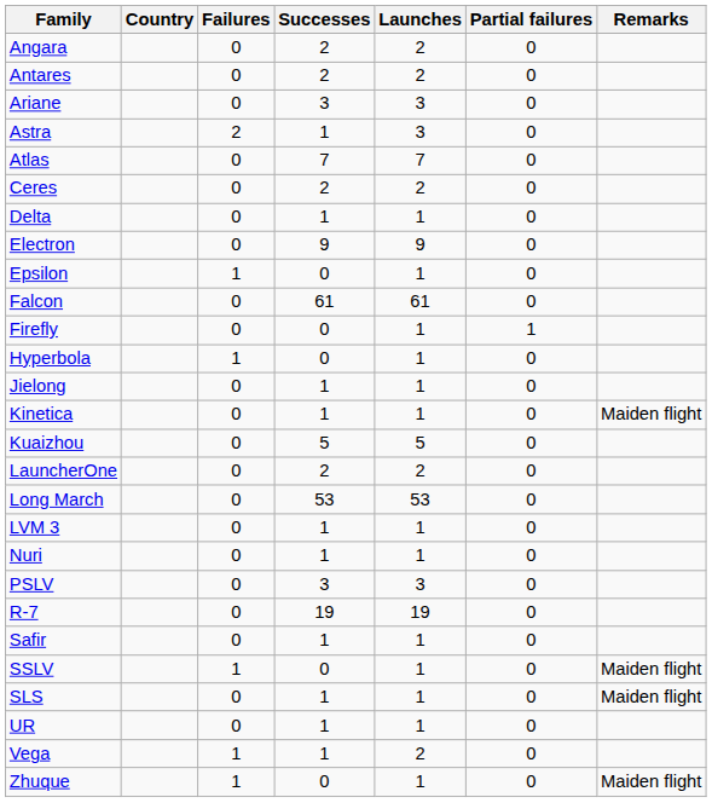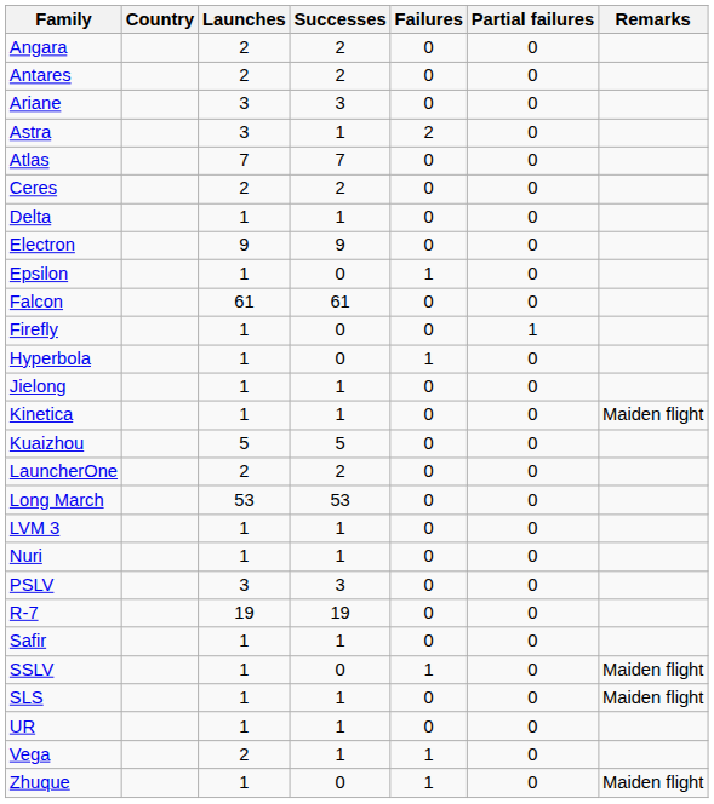columns swapped: Launches <-> Failures
